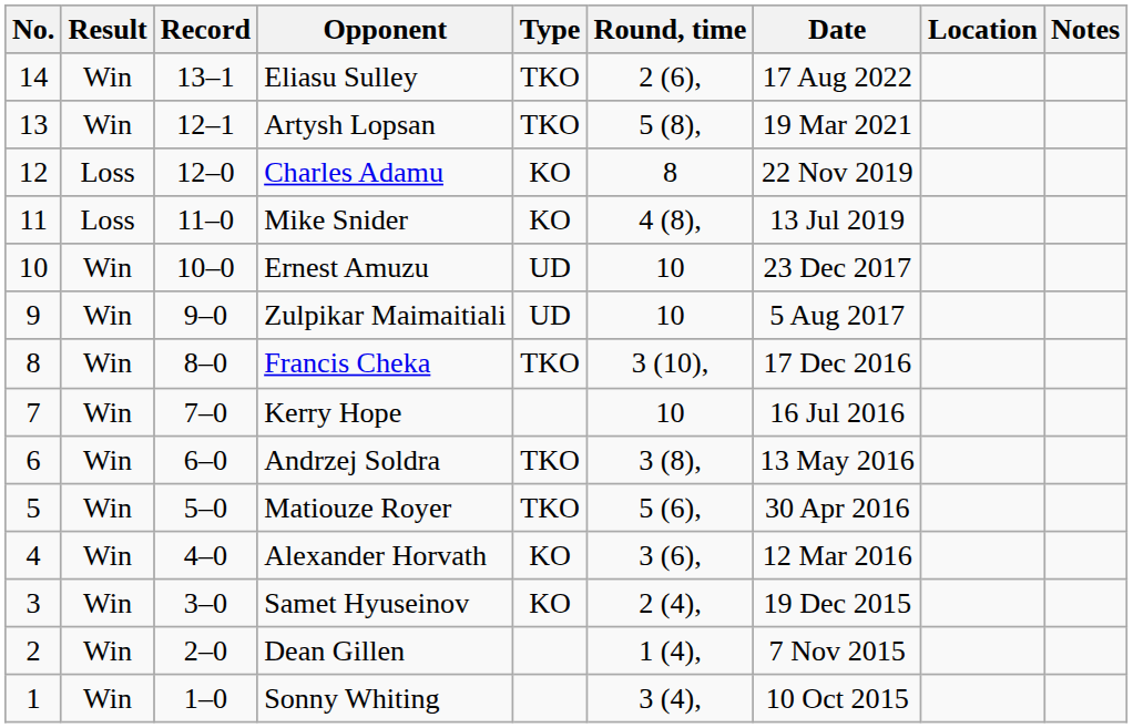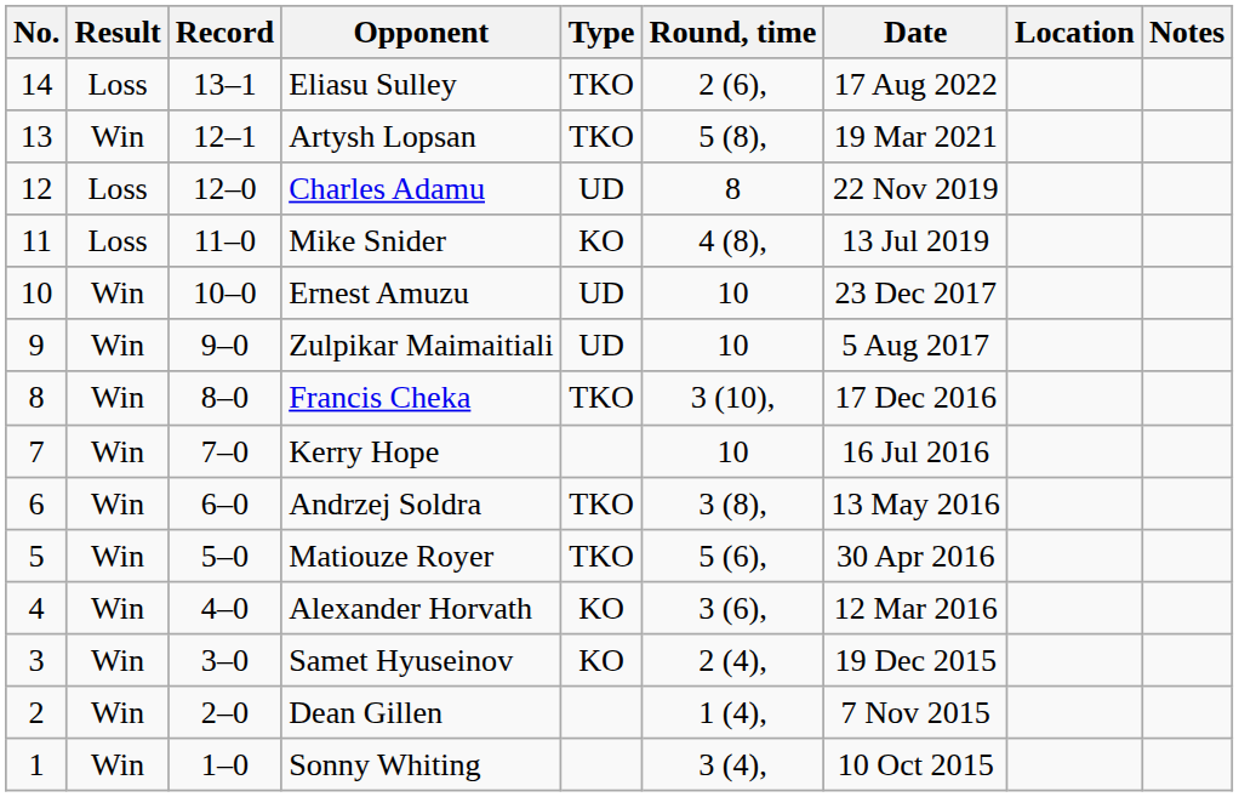Eliasu Sulley | Result: Win -> Loss
Charles Adamu | Type: KO -> UD
